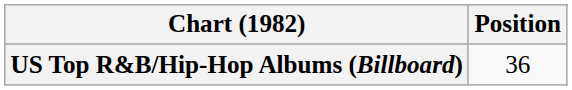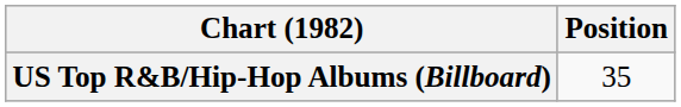US Top R&B/Hip-Hop Albums (Billboard) | Position: 36 -> 35
